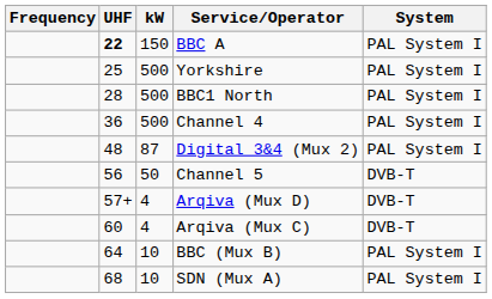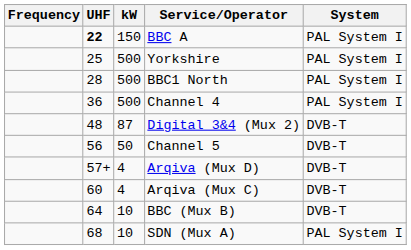Digital 3&4 (Mux 2) | System: PAL System I -> DVB-T
BBC (Mux B) | System: PAL System I -> DVB-T
